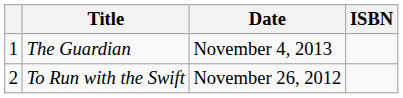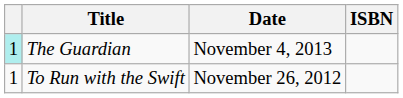The Guardian | column 1: no background -> paleturquoise background
To Run with the Swift | column 1: 2 -> 1
